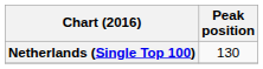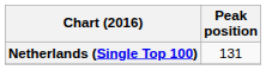Netherlands (Single Top 100) | Peak position: 130 -> 131
